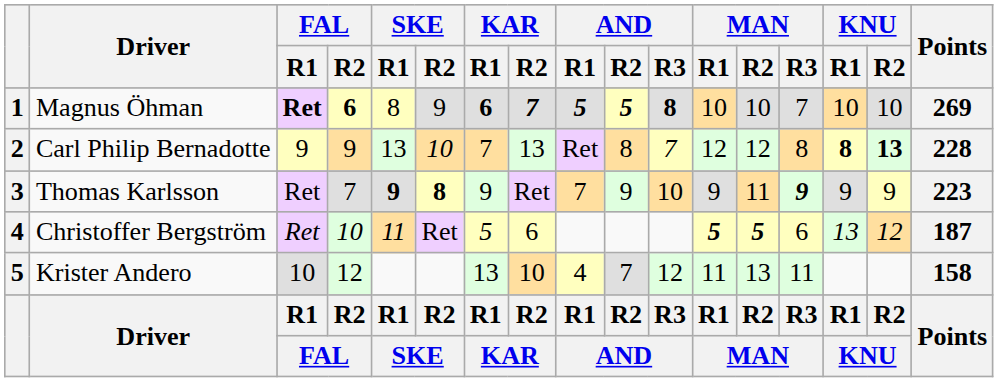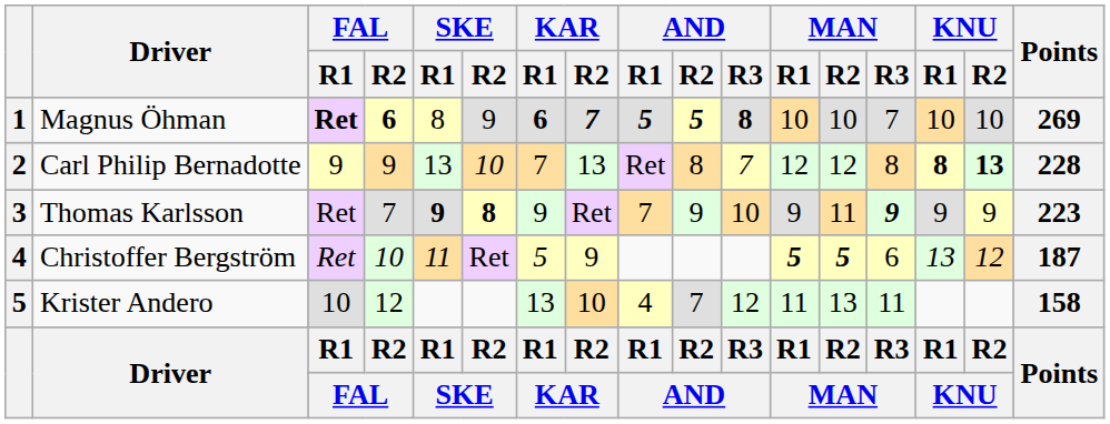Christoffer Bergström | KAR / R2: 6 -> 9
